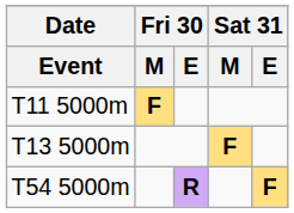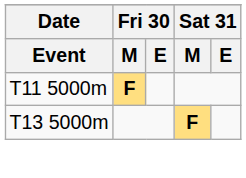- row: T54 5000m | R | F
